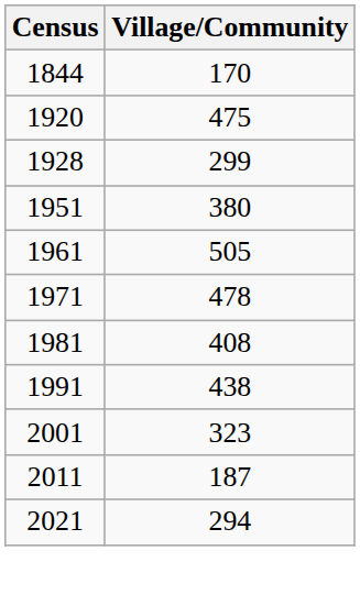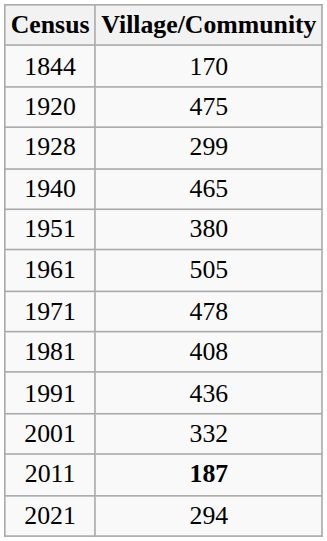+ row: 1940 | 465
1991 | Village/Community: 438 -> 436
2001 | Village/Community: 323 -> 332
2011 | Village/Community: normal -> bold
